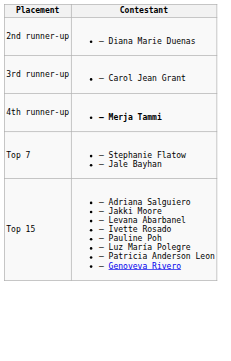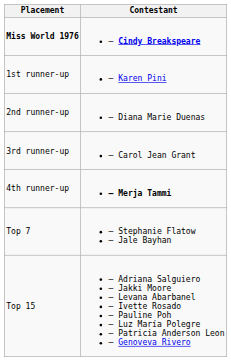+ row: Miss World 1976 | – Cindy Breakspeare
+ row: 1st runner-up | – Karen Pini
